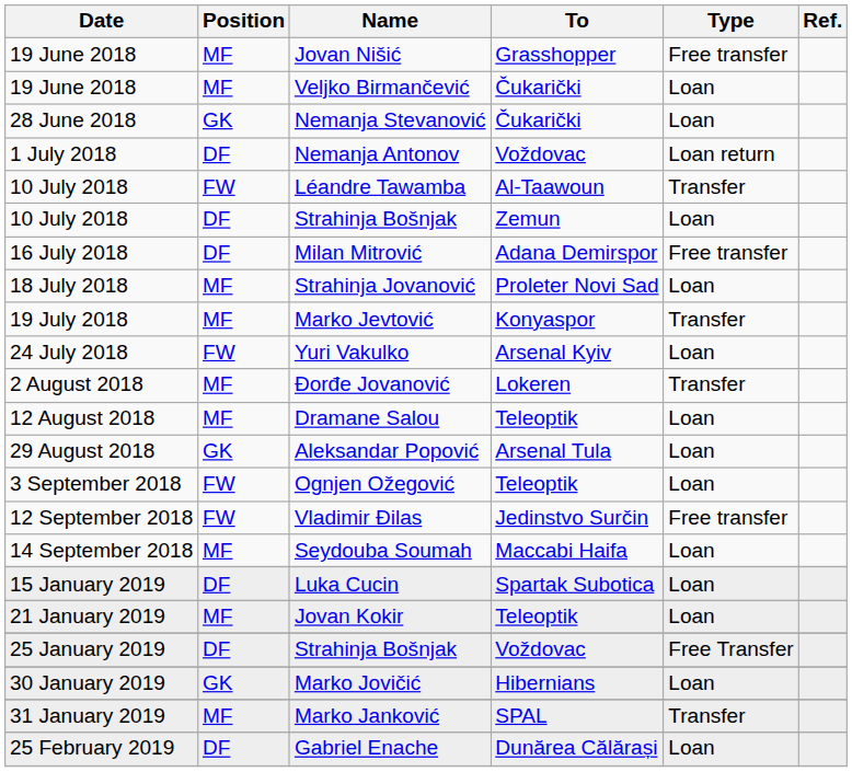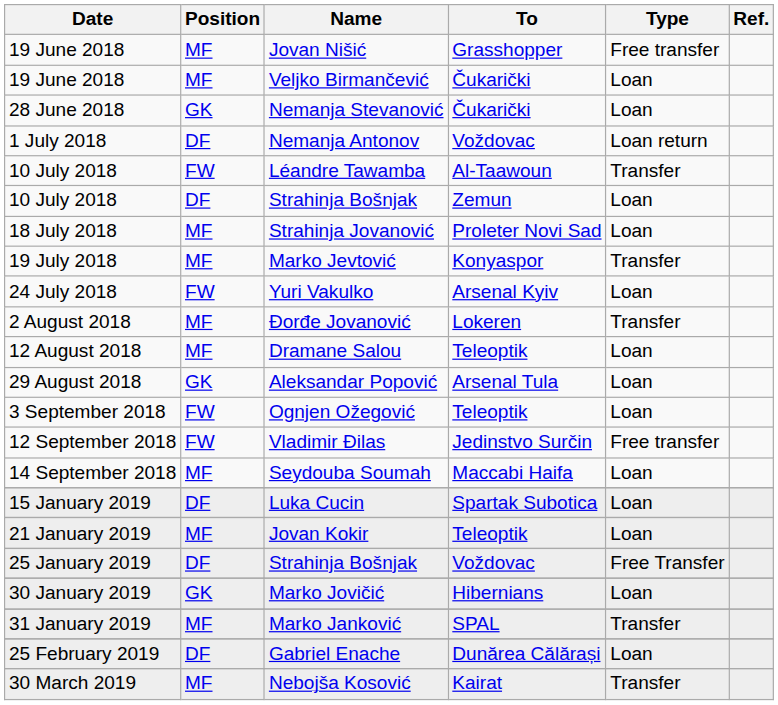- row: 16 July 2018 | DF | Milan Mitrović | Adana Demirspor | Free transfer
+ row: 30 March 2019 | MF | Nebojša Kosović | Kairat | Transfer
